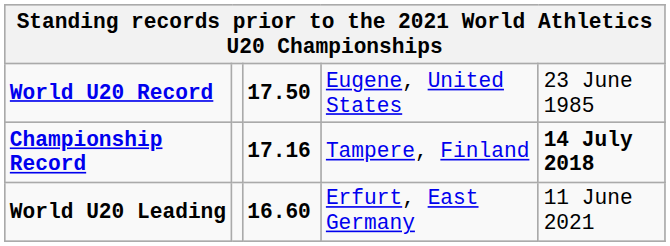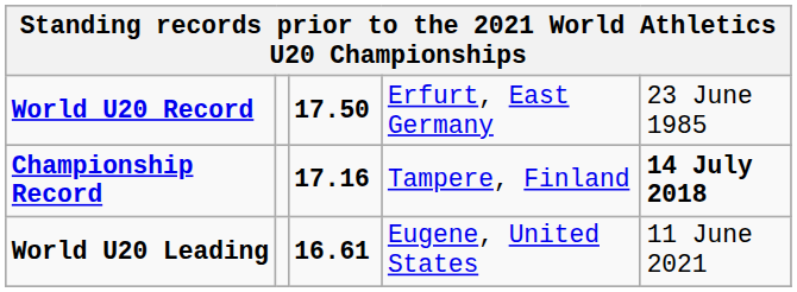World U20 Record | column 4: Eugene, United States -> Erfurt, East Germany
World U20 Leading | column 3: 16.60 -> 16.61
World U20 Leading | column 4: Erfurt, East Germany -> Eugene, United States
